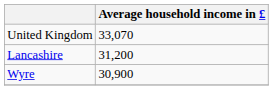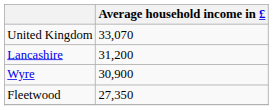+ row: Fleetwood | 27,350
